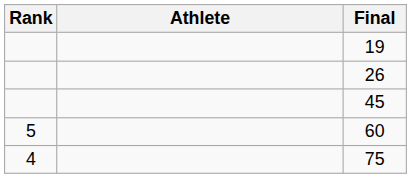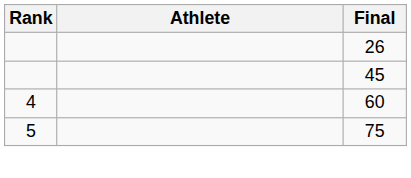- row: 19
60 | Rank: 5 -> 4
75 | Rank: 4 -> 5
